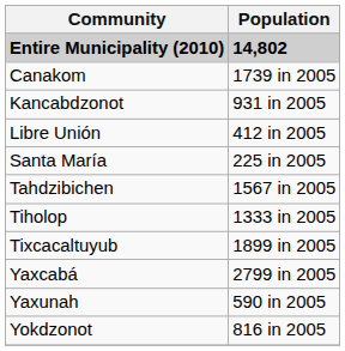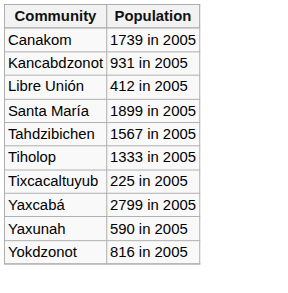- row: Entire Municipality (2010) | 14,802
Santa María | Population: 225 in 2005 -> 1899 in 2005
Tixcacaltuyub | Population: 1899 in 2005 -> 225 in 2005
